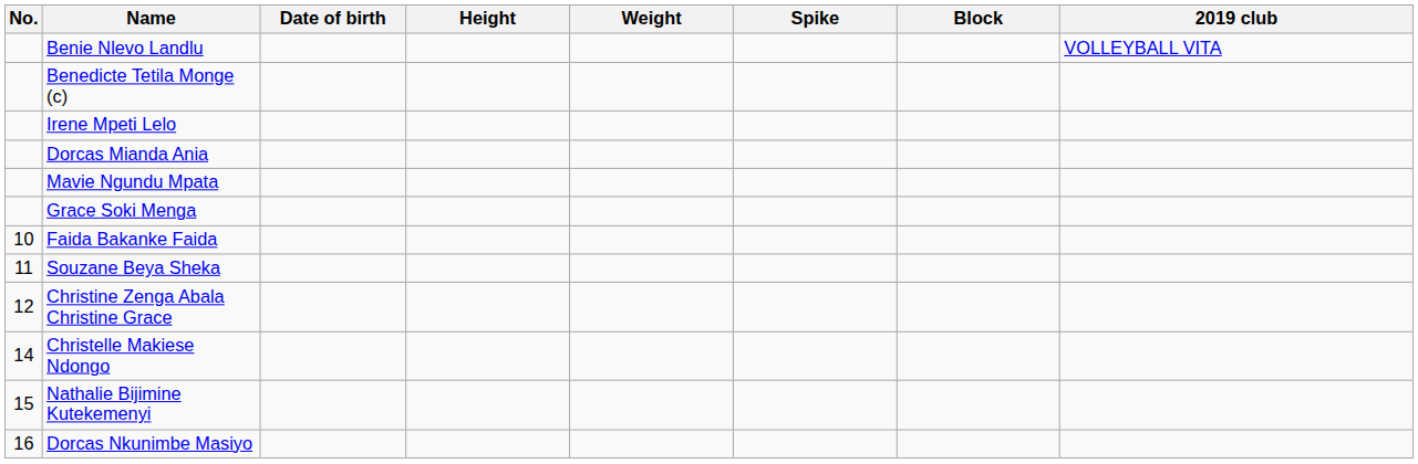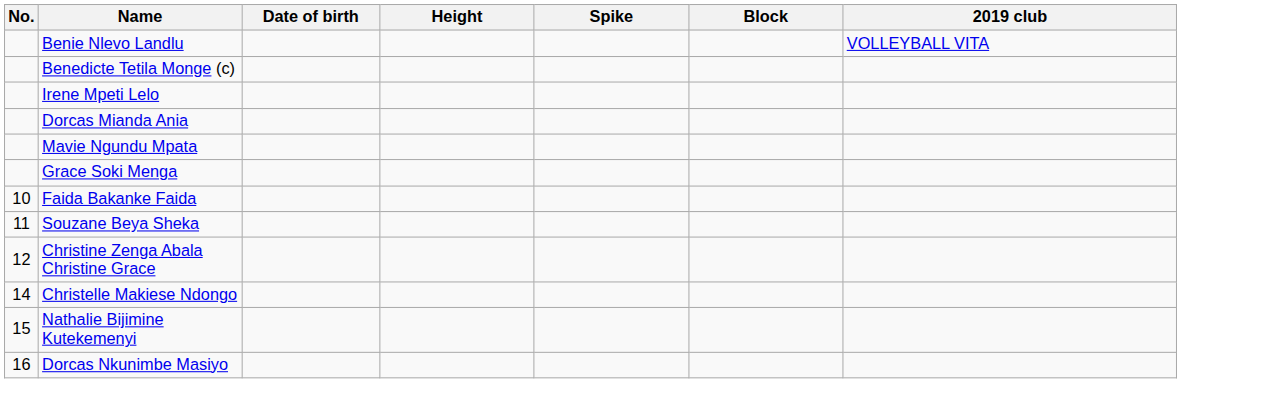- column: Weight
